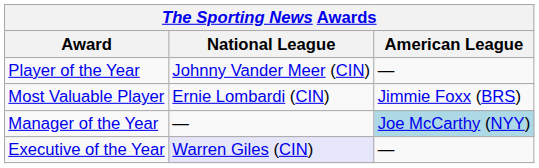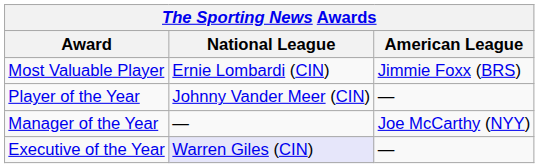rows swapped: Most Valuable Player <-> Player of the Year
Manager of the Year | American League: lightblue background -> no background
